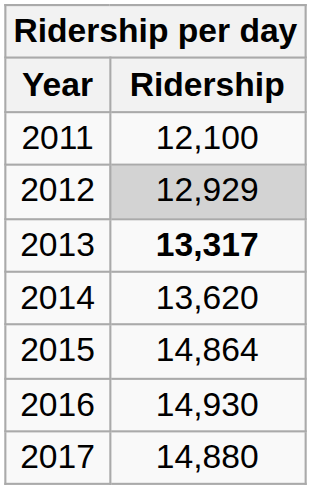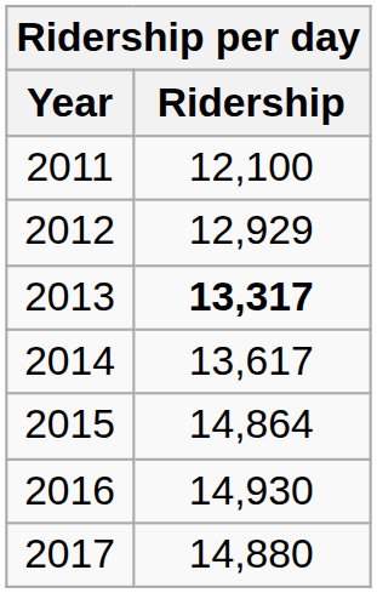2012 | Ridership: lightgrey background -> no background
2014 | Ridership: 13,620 -> 13,617
